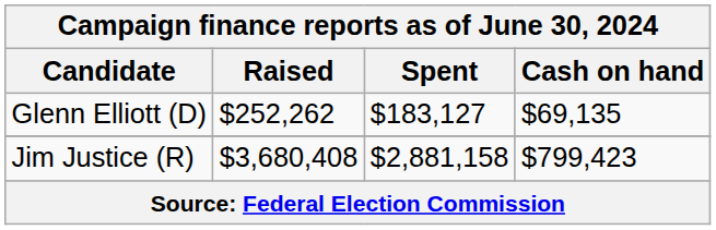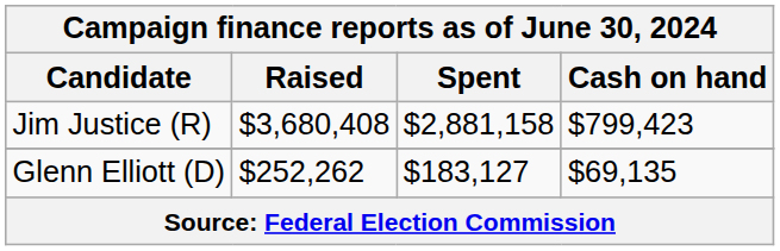rows swapped: Glenn Elliott (D) <-> Jim Justice (R)
